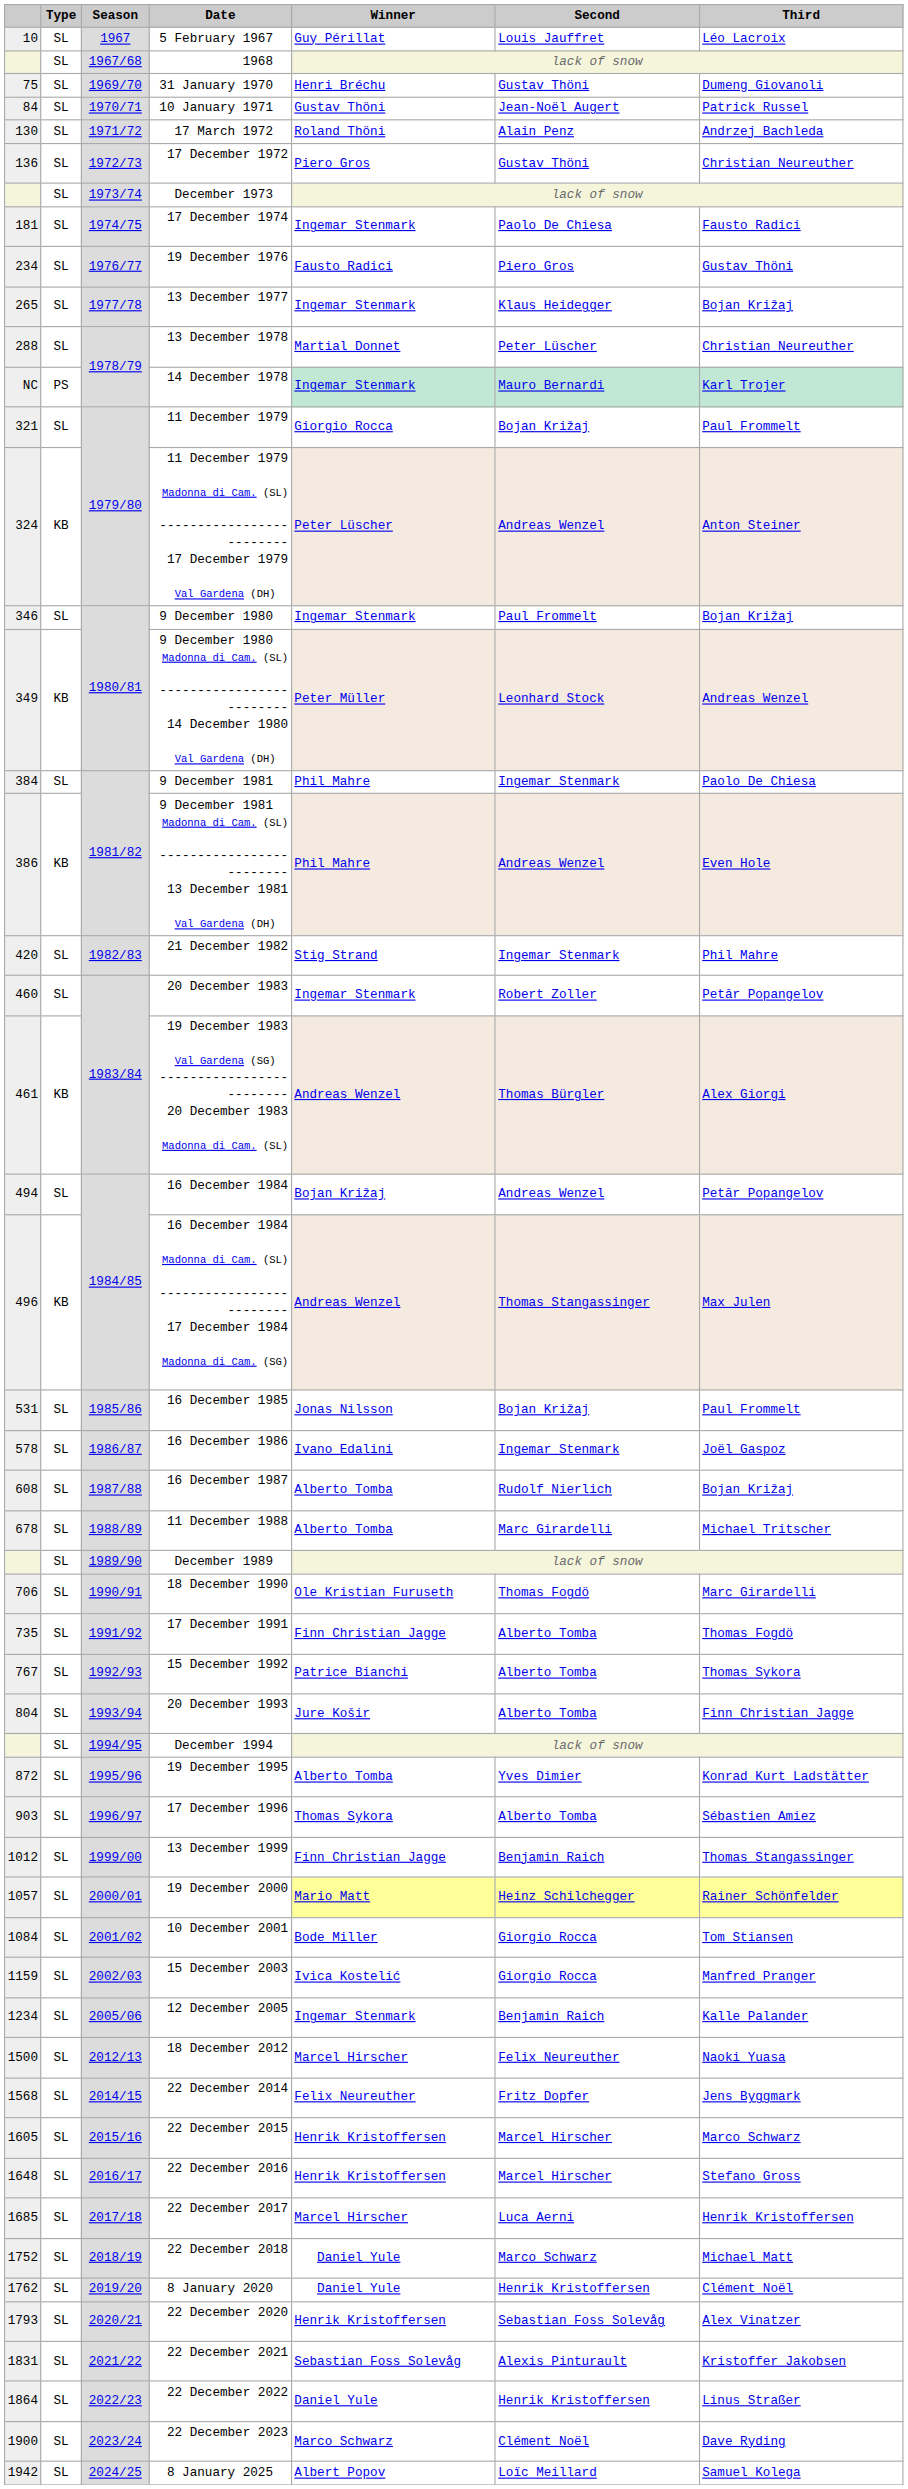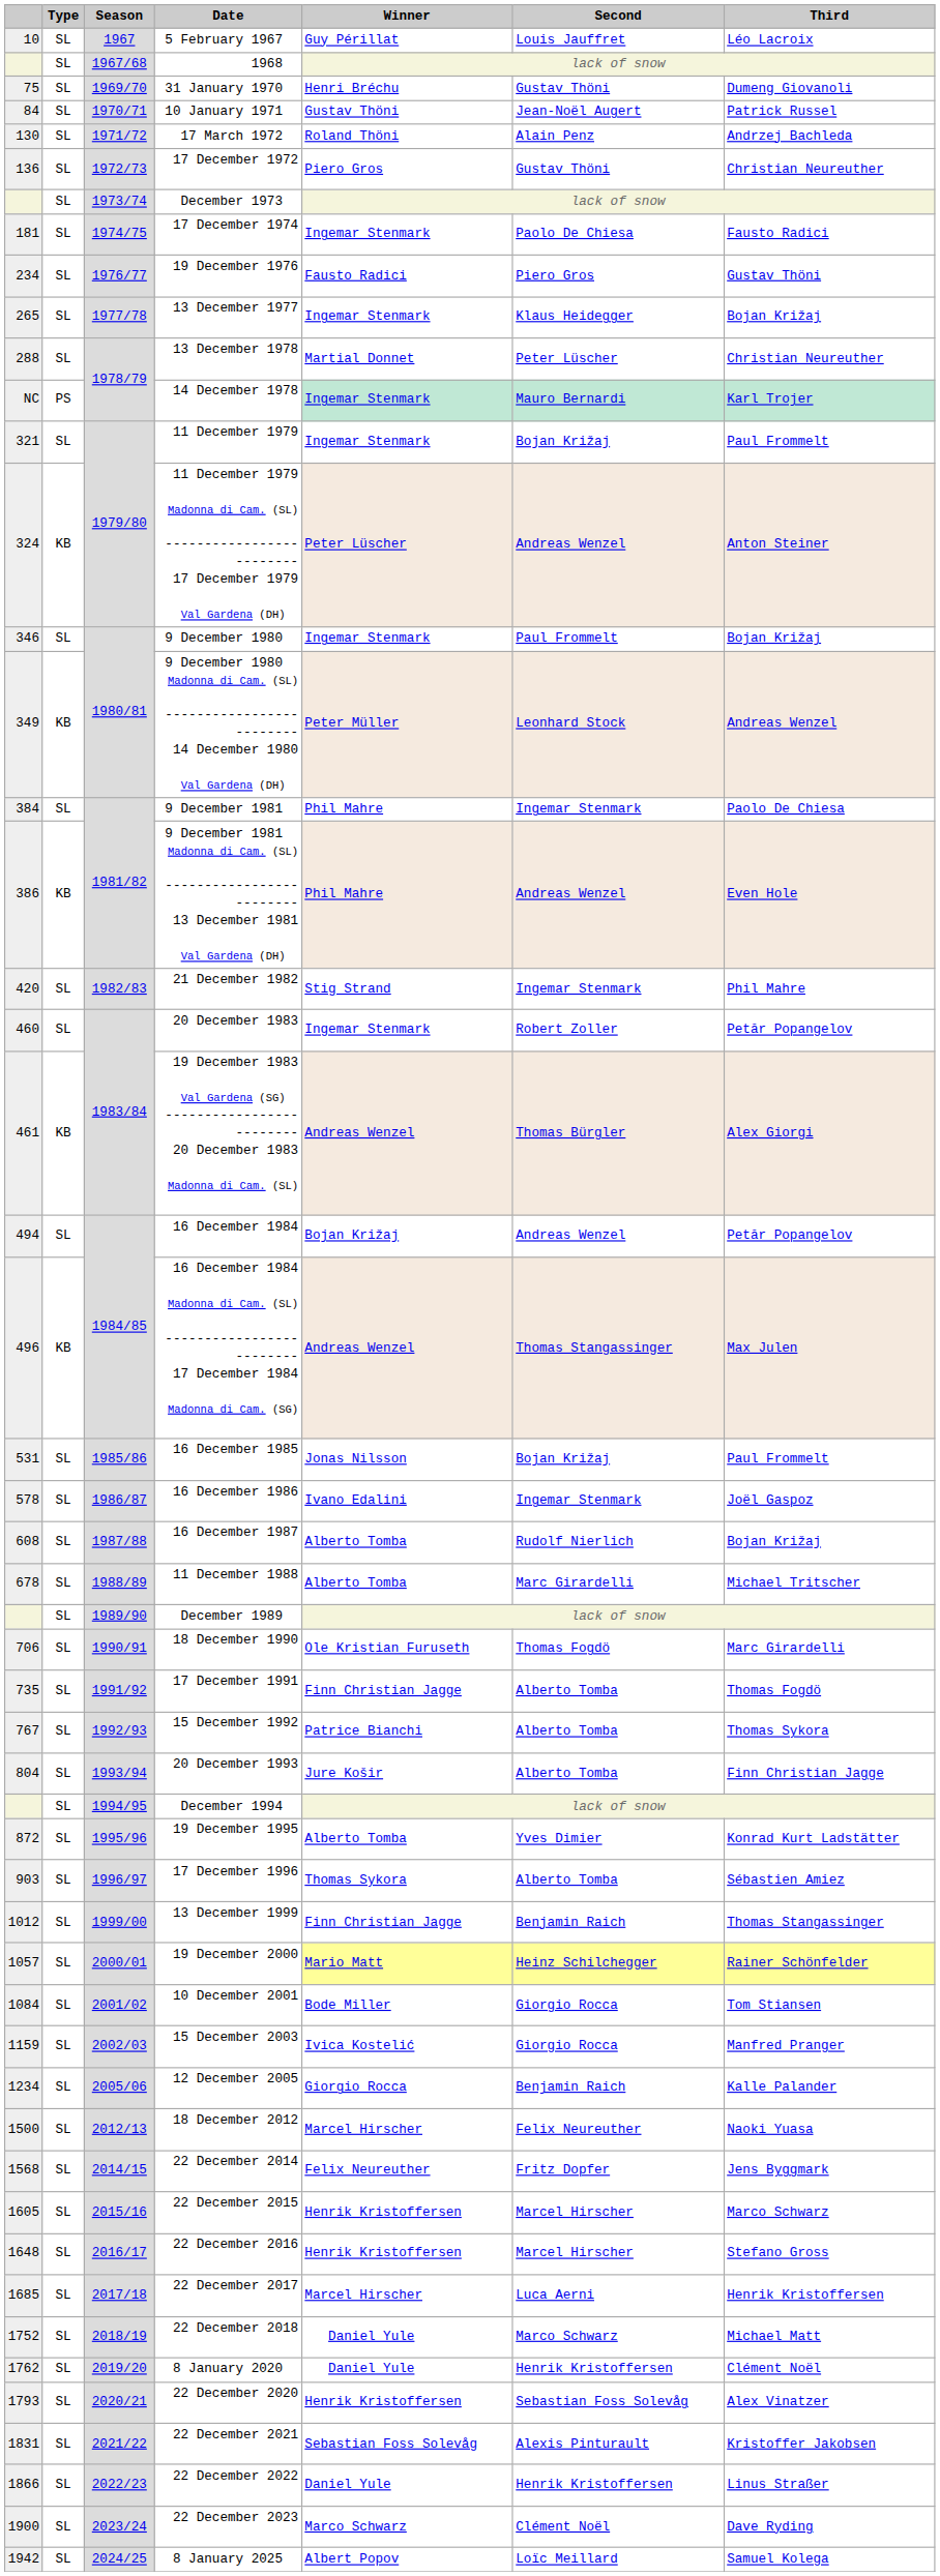11 December 1979 | Winner: Giorgio Rocca -> Ingemar Stenmark
12 December 2005 | Winner: Ingemar Stenmark -> Giorgio Rocca
22 December 2022 | column 1: 1864 -> 1866
